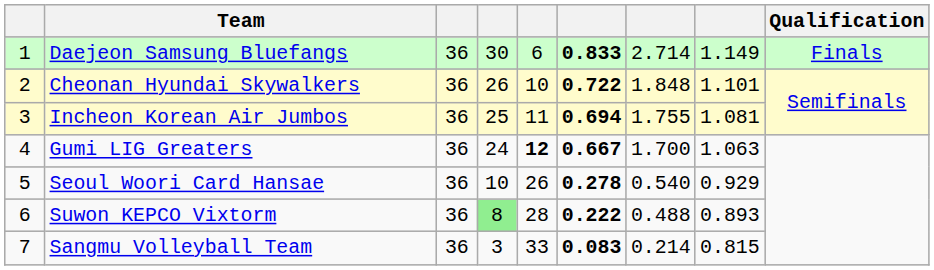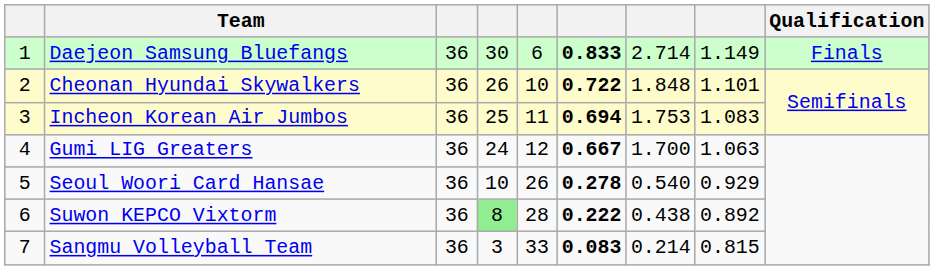Incheon Korean Air Jumbos | column 7: 1.755 -> 1.753
Incheon Korean Air Jumbos | column 8: 1.081 -> 1.083
Gumi LIG Greaters | column 5: bold -> normal
Suwon KEPCO Vixtorm | column 7: 0.488 -> 0.438
Suwon KEPCO Vixtorm | column 8: 0.893 -> 0.892
